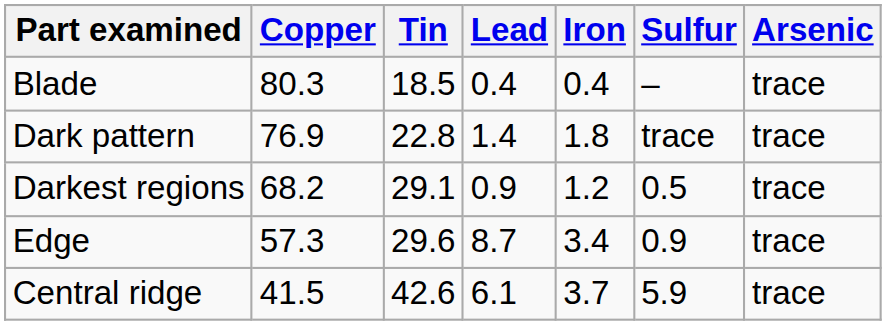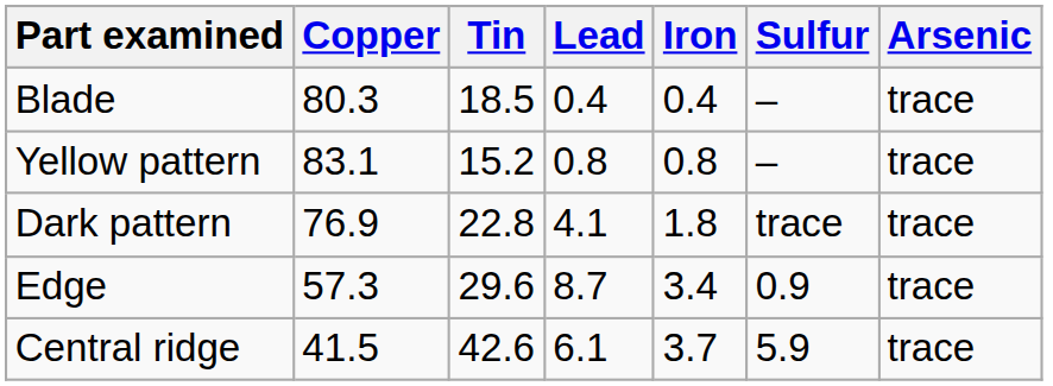+ row: Yellow pattern | 83.1 | 15.2 | 0.8 | 0.8 | – | trace
Dark pattern | Lead: 1.4 -> 4.1
- row: Darkest regions | 68.2 | 29.1 | 0.9 | 1.2 | 0.5 | trace
